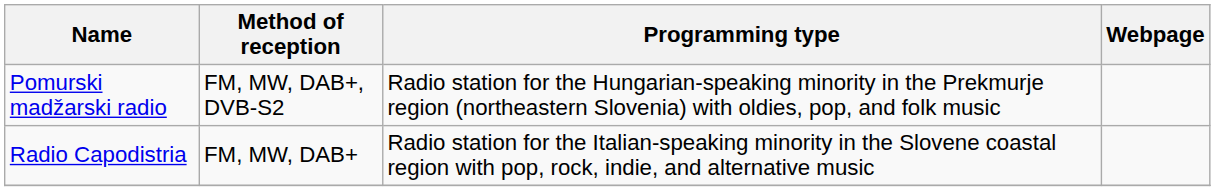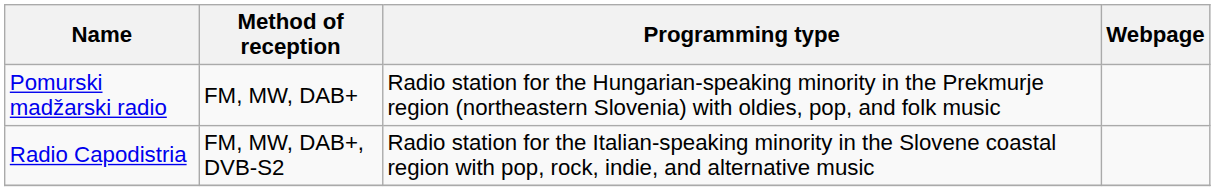Pomurski madžarski radio | Method of reception: FM, MW, DAB+, DVB-S2 -> FM, MW, DAB+
Radio Capodistria | Method of reception: FM, MW, DAB+ -> FM, MW, DAB+, DVB-S2
